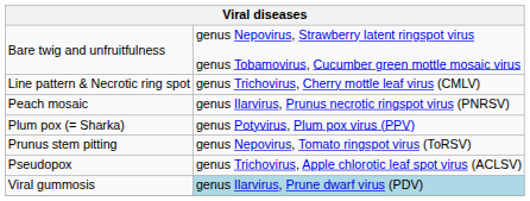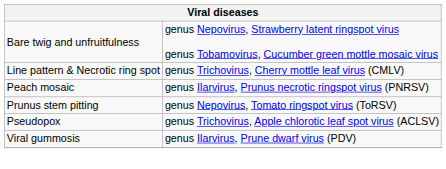- row: Plum pox (= Sharka) | genus Potyvirus, Plum pox virus (PPV)
Viral gummosis | column 2: lightblue background -> no background
